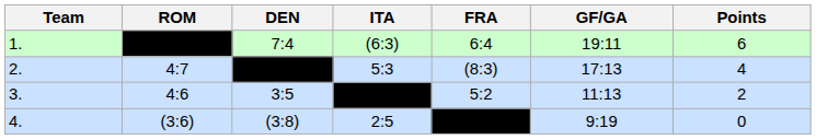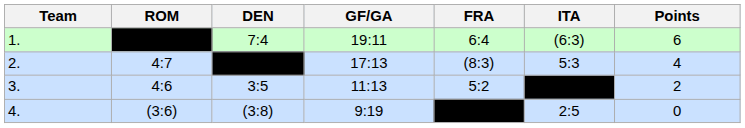columns swapped: ITA <-> GF/GA
